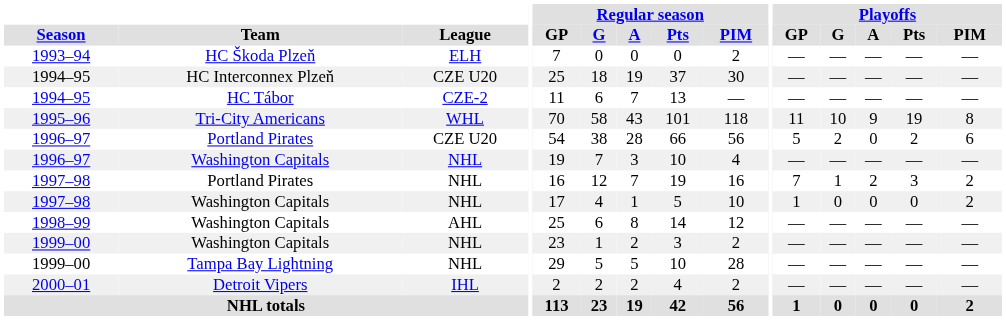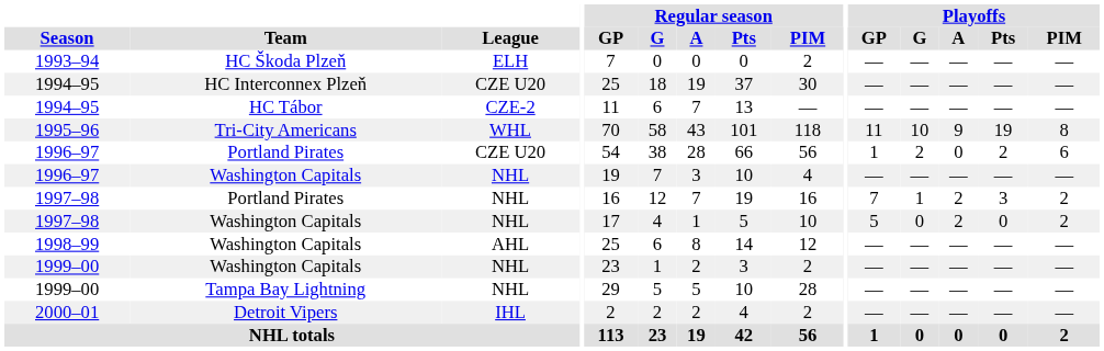1996–97 / Portland Pirates | Playoffs / GP: 5 -> 1
1997–98 / Washington Capitals | Playoffs / GP: 1 -> 5
1997–98 / Washington Capitals | Playoffs / A: 0 -> 2
